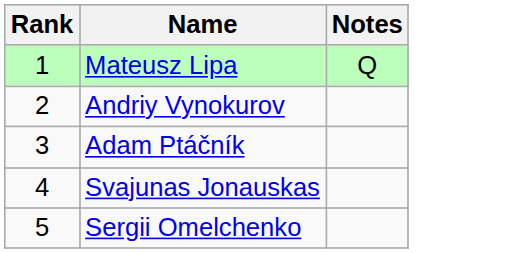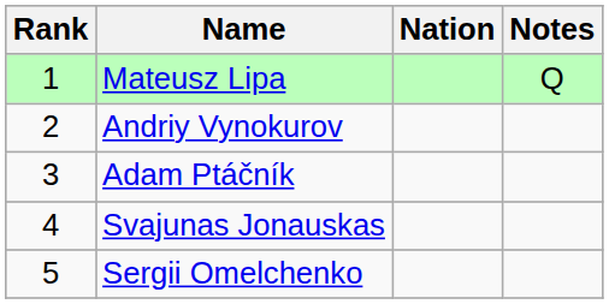+ column: Nation
